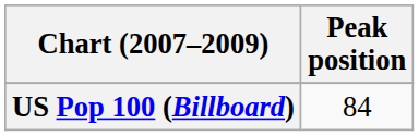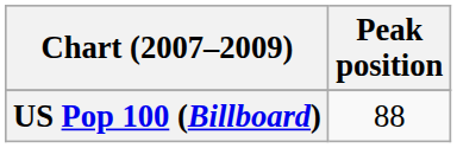US Pop 100 (Billboard) | Peak position: 84 -> 88
